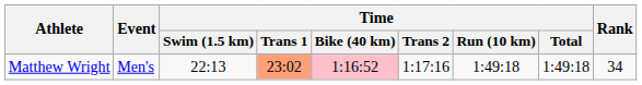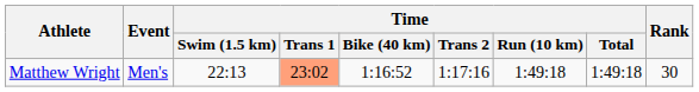Matthew Wright | Time / Bike (40 km): pink background -> no background
Matthew Wright | Rank: 34 -> 30
